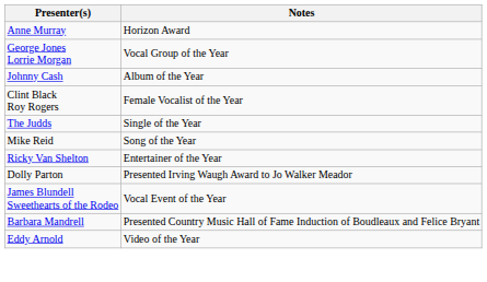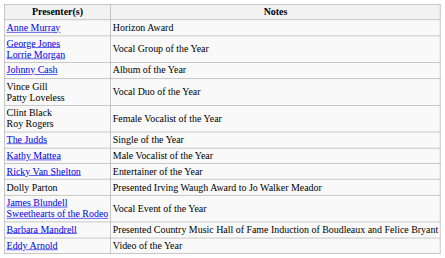+ row: Vince Gill Patty Loveless | Vocal Duo of the Year
- row: Mike Reid | Song of the Year
+ row: Kathy Mattea | Male Vocalist of the Year
